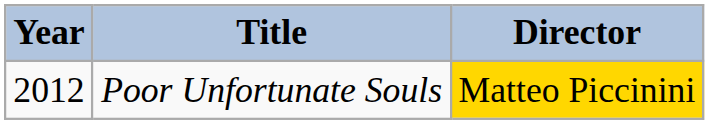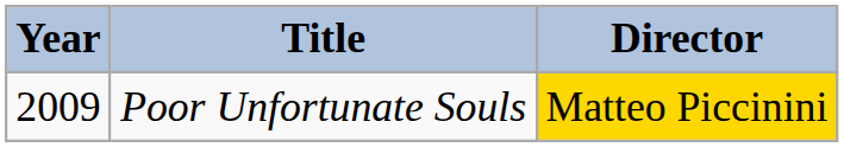Poor Unfortunate Souls | Year: 2012 -> 2009
